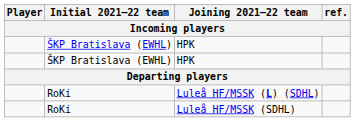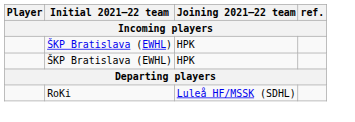- row: RoKi | Luleå HF/MSSK (L) (SDHL)
